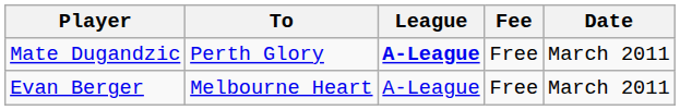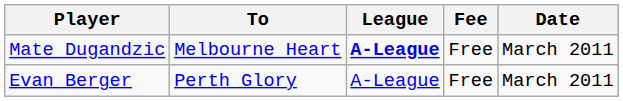Mate Dugandzic | To: Perth Glory -> Melbourne Heart
Evan Berger | To: Melbourne Heart -> Perth Glory
